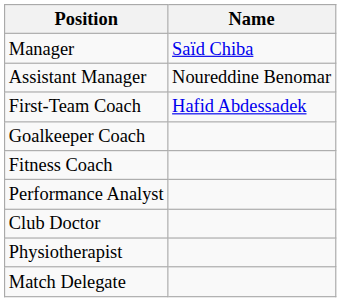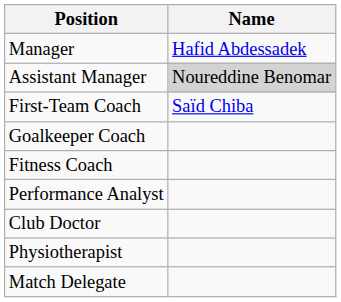Manager | Name: Saïd Chiba -> Hafid Abdessadek
Assistant Manager | Name: no background -> lightgrey background
First-Team Coach | Name: Hafid Abdessadek -> Saïd Chiba
